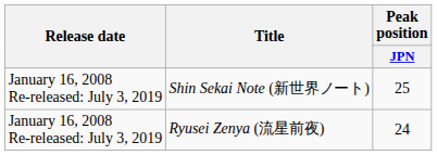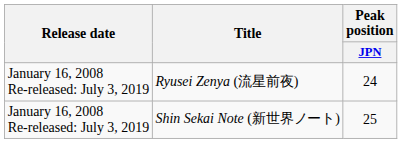rows swapped: Shin Sekai Note (新世界ノート) <-> Ryusei Zenya (流星前夜)
